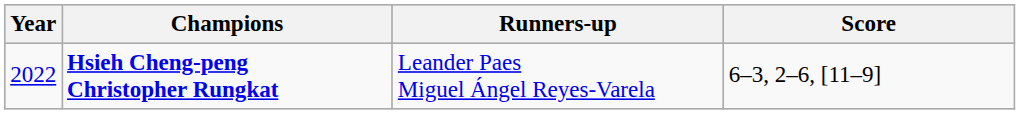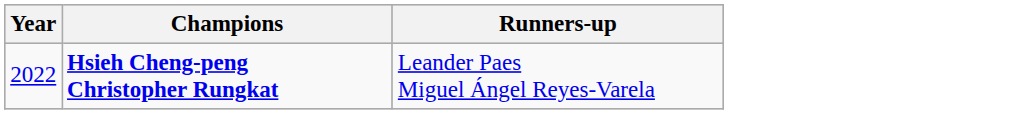- column: Score | 6–3, 2–6, [11–9]
